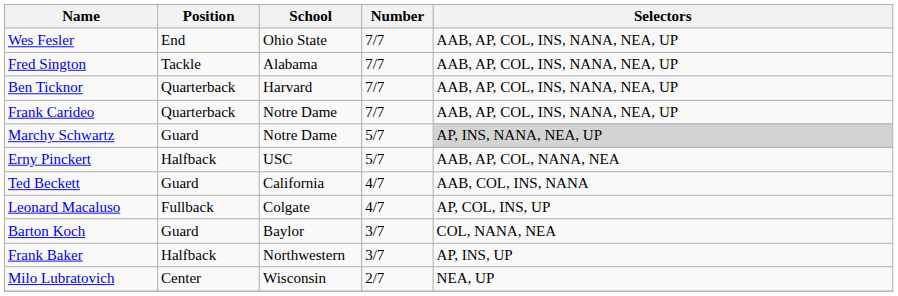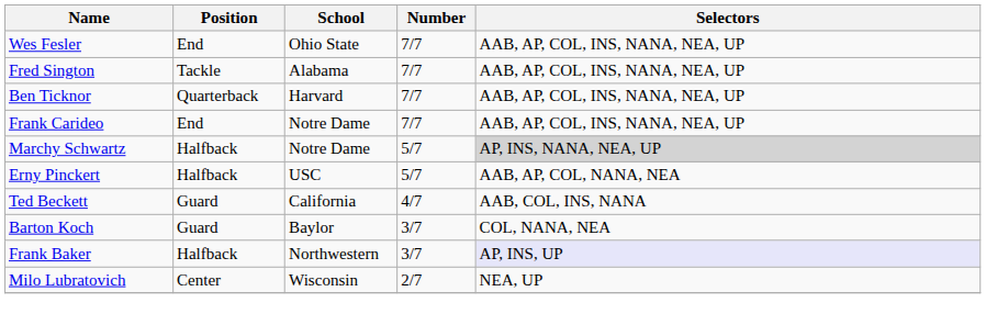Frank Carideo | Position: Quarterback -> End
Marchy Schwartz | Position: Guard -> Halfback
- row: Leonard Macaluso | Fullback | Colgate | 4/7 | AP, COL, INS, UP
Frank Baker | Selectors: no background -> lavender background
